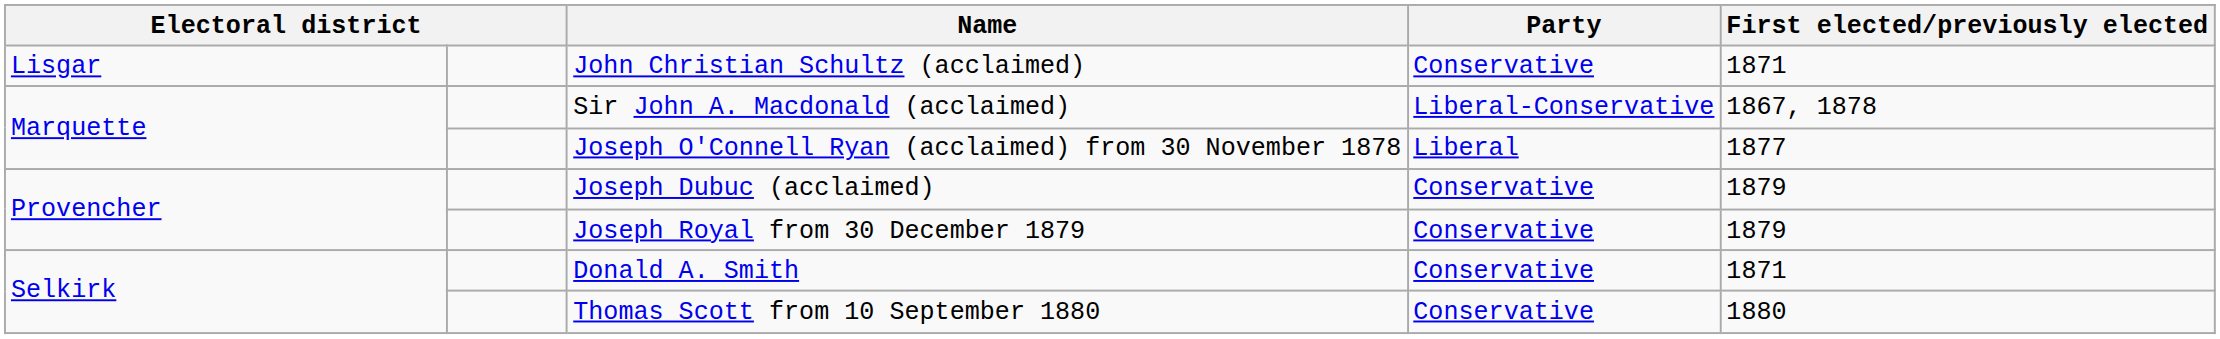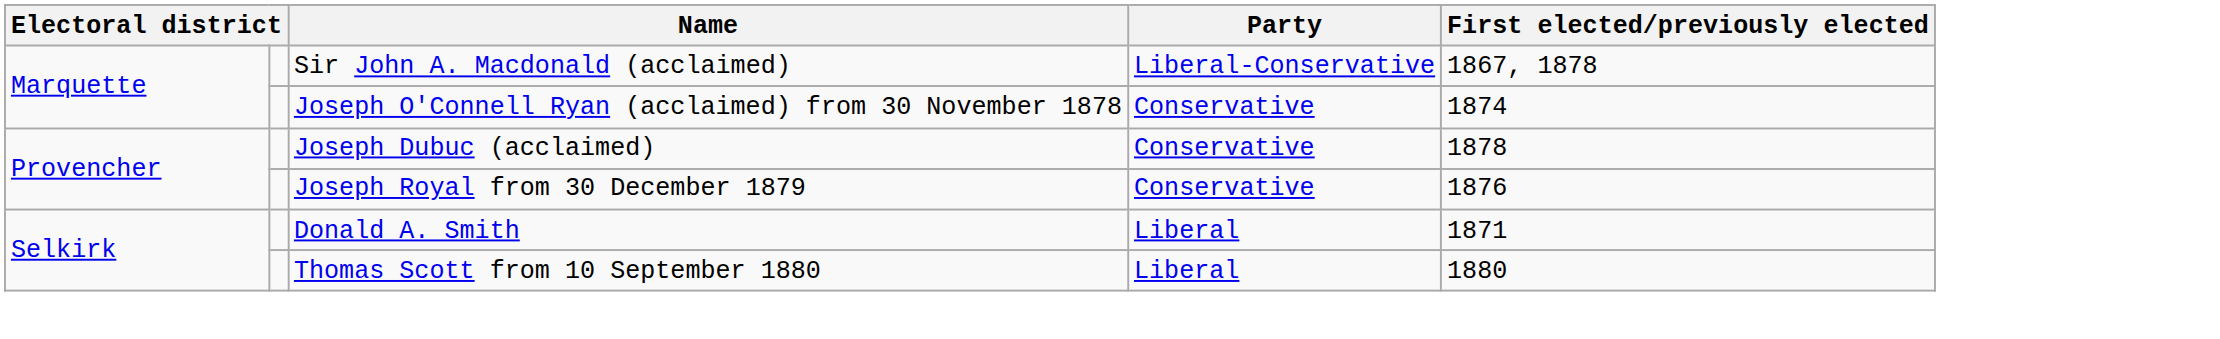- row: Lisgar | John Christian Schultz (acclaimed) | Conservative | 1871
Joseph O'Connell Ryan (acclaimed) from 30 November 1878 | Party: Liberal -> Conservative
Joseph O'Connell Ryan (acclaimed) from 30 November 1878 | First elected/previously elected: 1877 -> 1874
Joseph Dubuc (acclaimed) | First elected/previously elected: 1879 -> 1878
Joseph Royal from 30 December 1879 | First elected/previously elected: 1879 -> 1876
Donald A. Smith | Party: Conservative -> Liberal
Thomas Scott from 10 September 1880 | Party: Conservative -> Liberal
